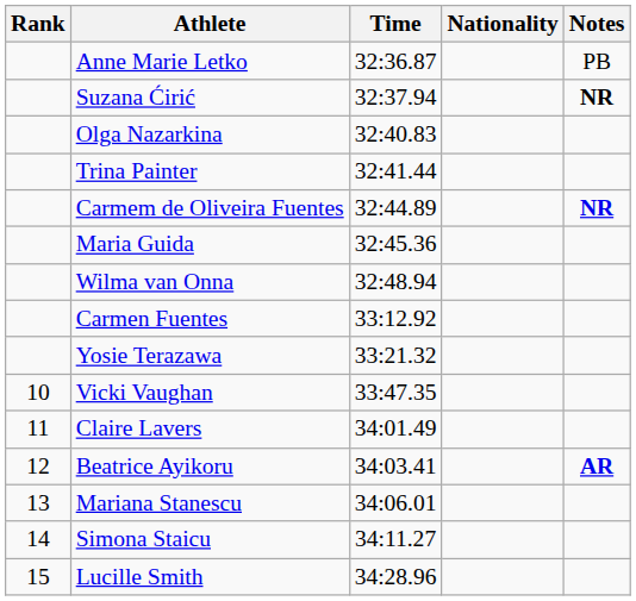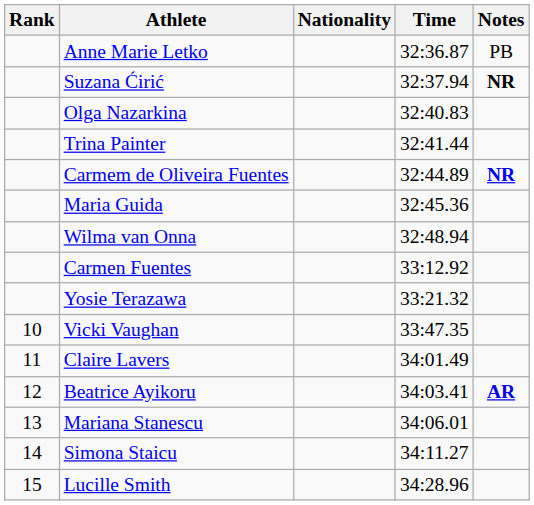columns swapped: Nationality <-> Time
